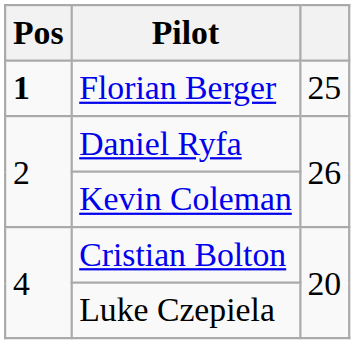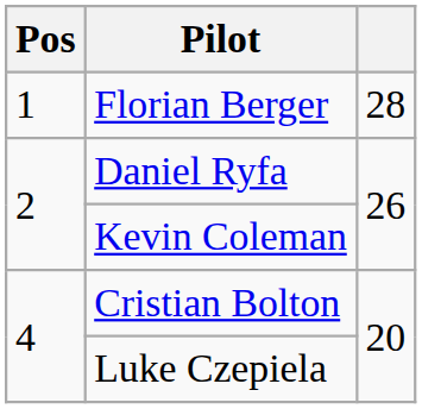Florian Berger | Pos: bold -> normal
Florian Berger | column 3: 25 -> 28
